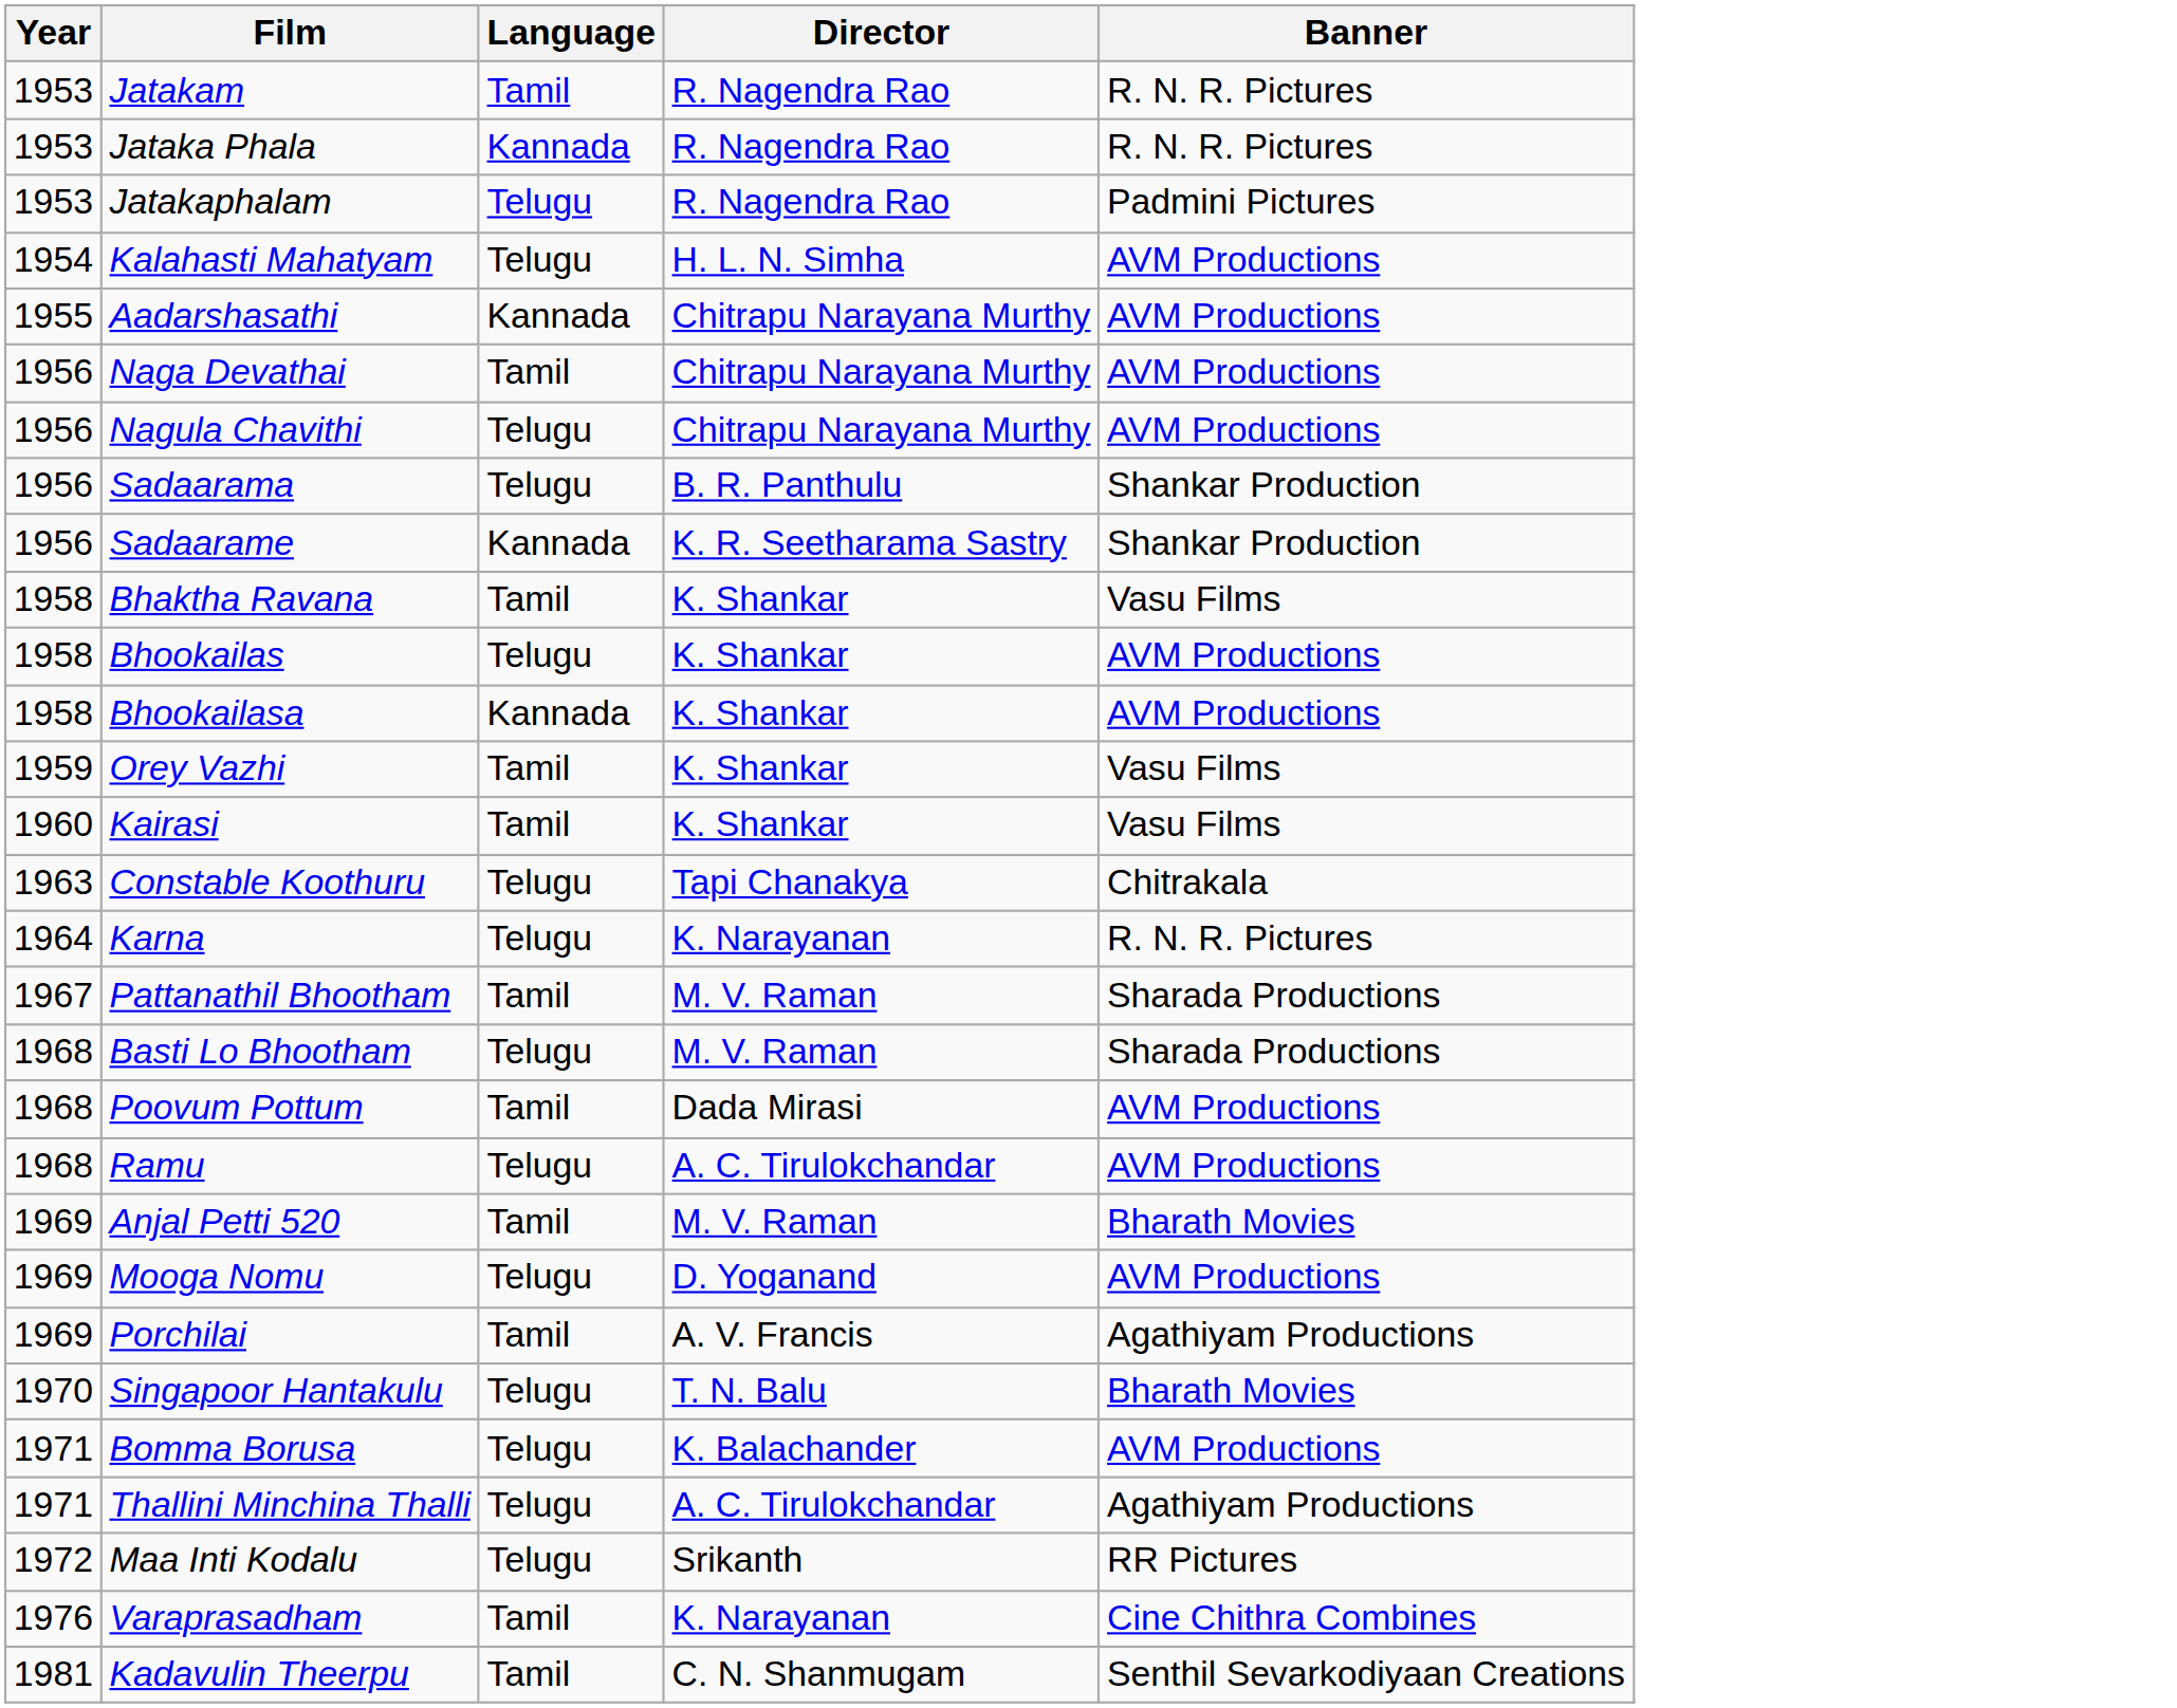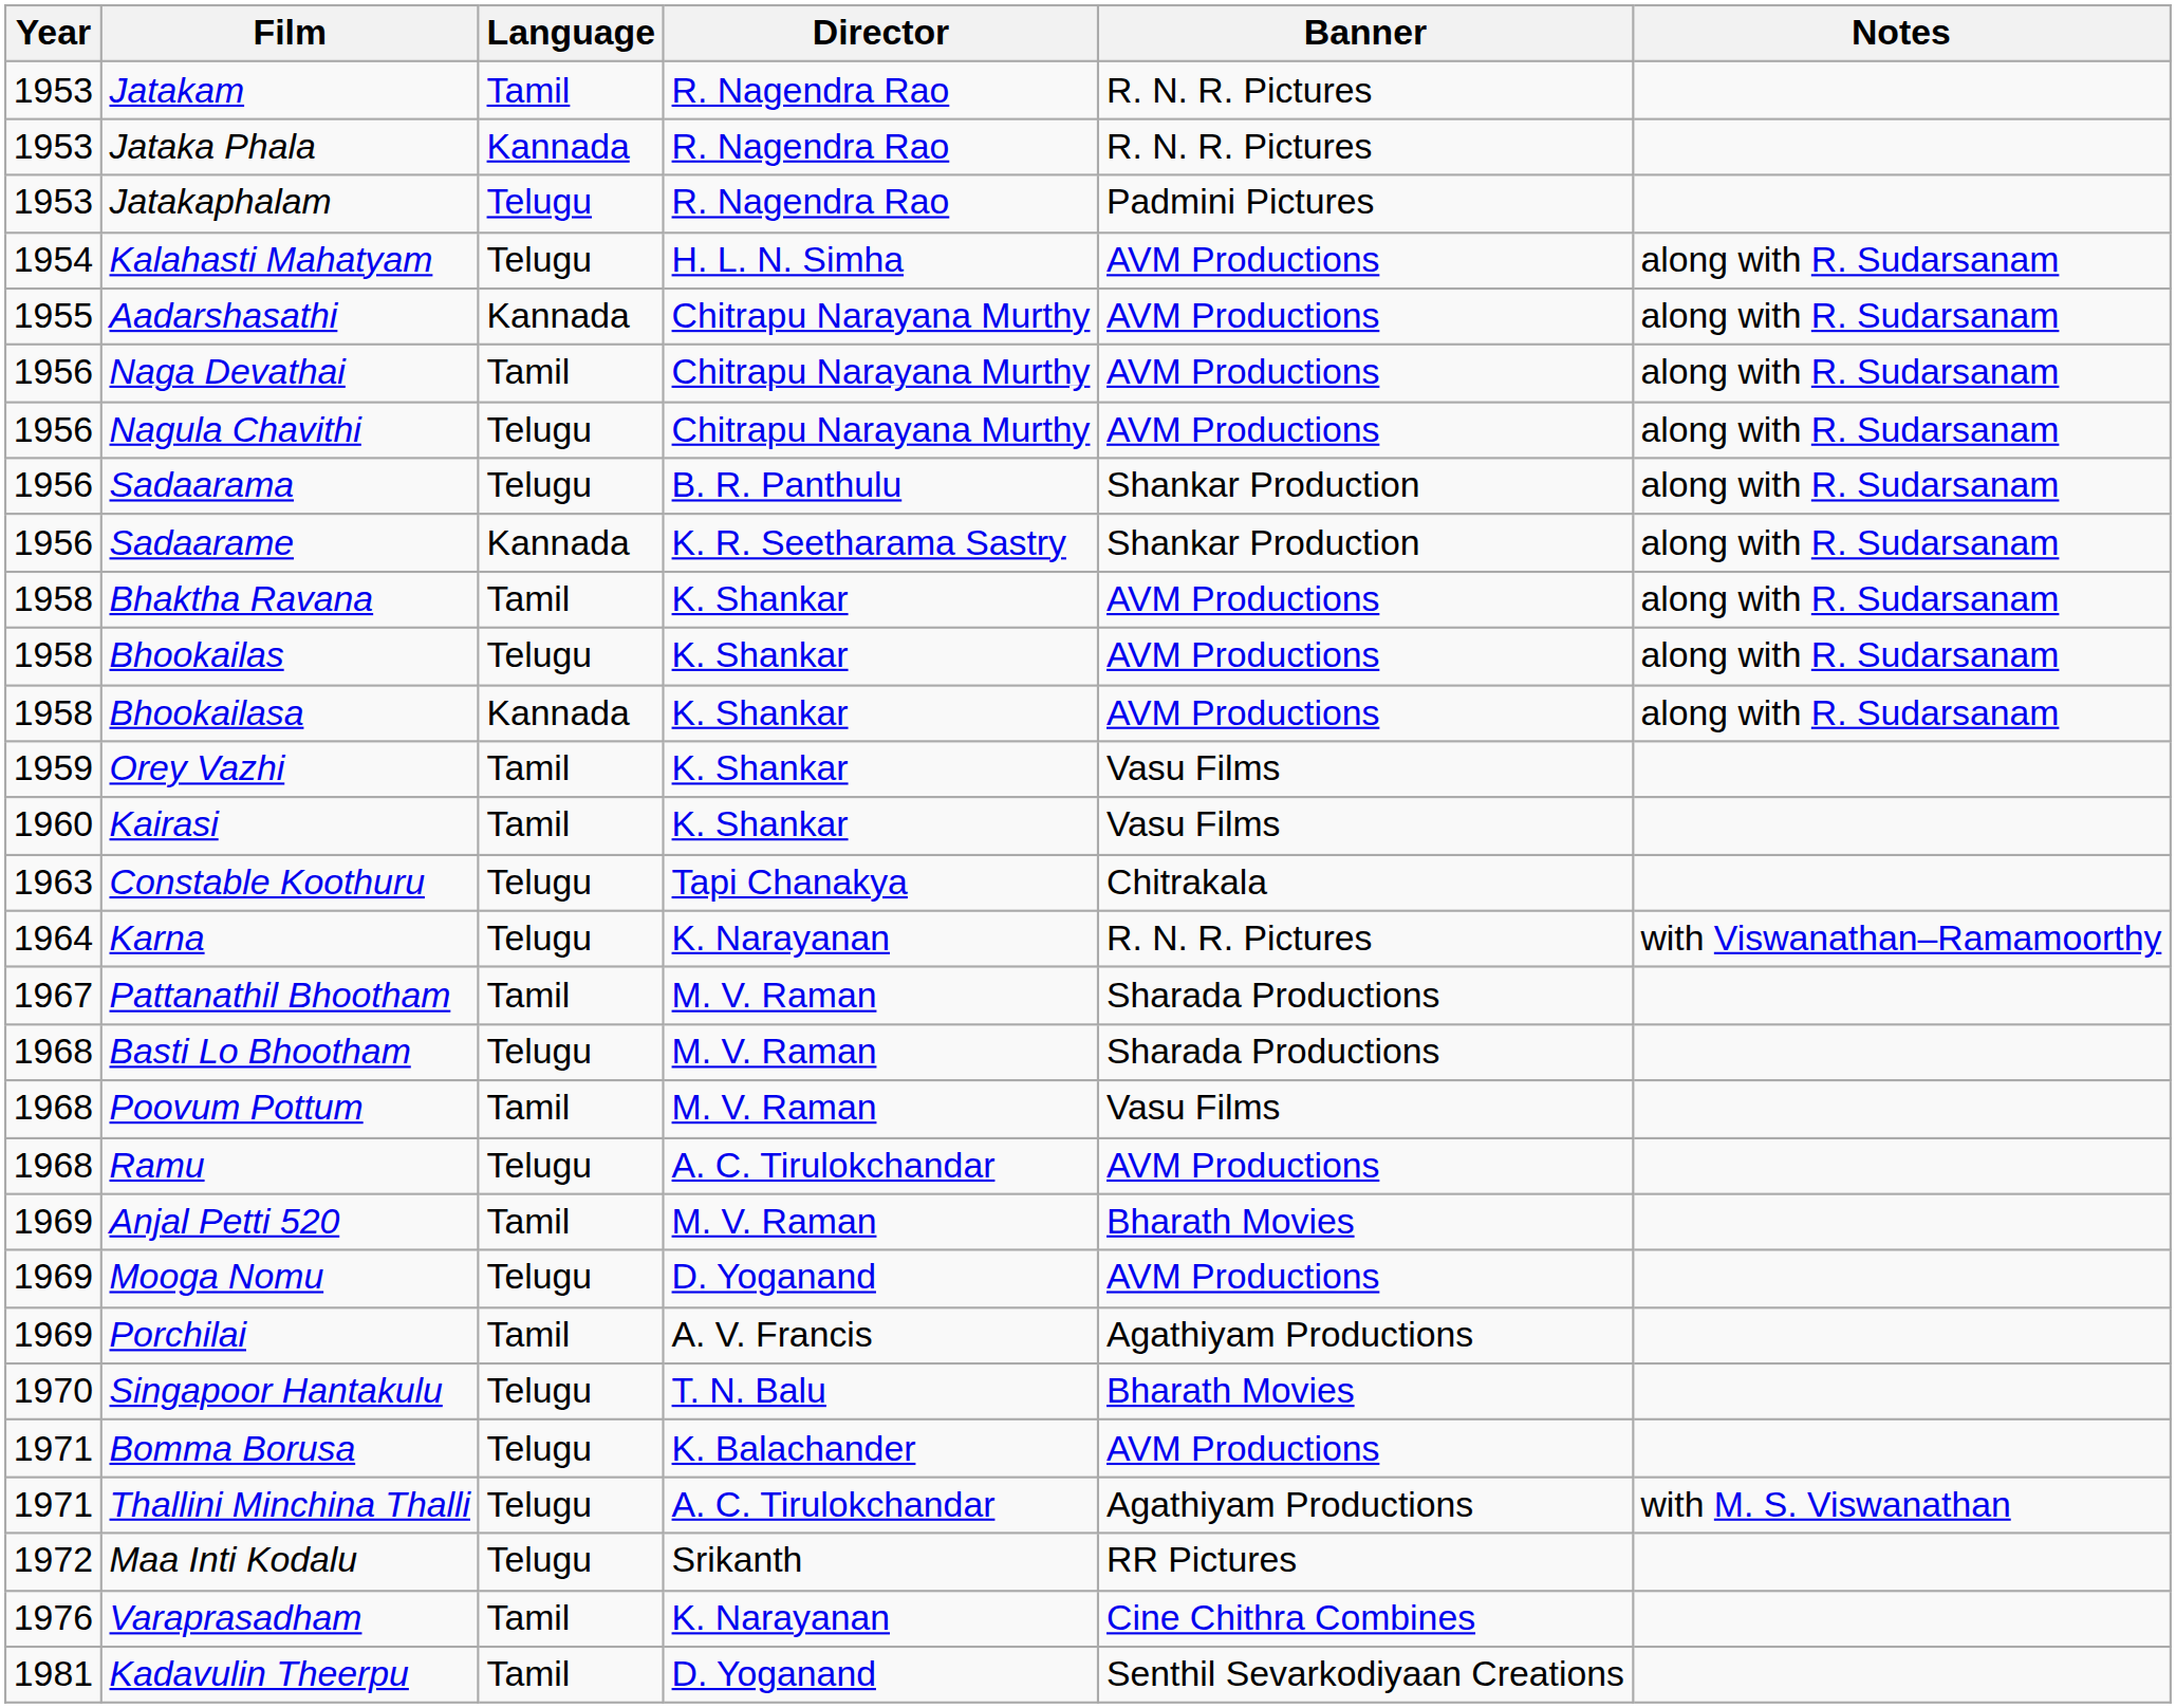+ column: Notes | along with R. Sudarsanam | along with R. Sudarsanam | along with R. Sudarsanam | along with R. Sudarsanam | along with R. Sudarsanam | along with R. Sudarsanam | along with R. Sudarsanam | along with R. Sudarsanam | along with R. Sudarsanam | with Viswanathan–Ramamoorthy | with M. S. Viswanathan
Bhaktha Ravana | Banner: Vasu Films -> AVM Productions
Poovum Pottum | Director: Dada Mirasi -> M. V. Raman
Poovum Pottum | Banner: AVM Productions -> Vasu Films
Kadavulin Theerpu | Director: C. N. Shanmugam -> D. Yoganand
